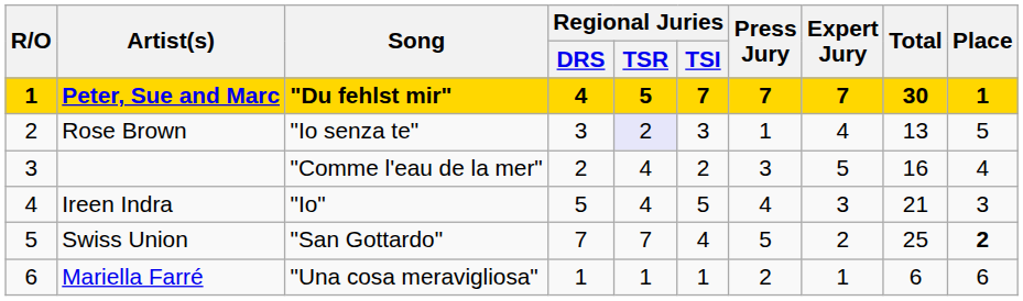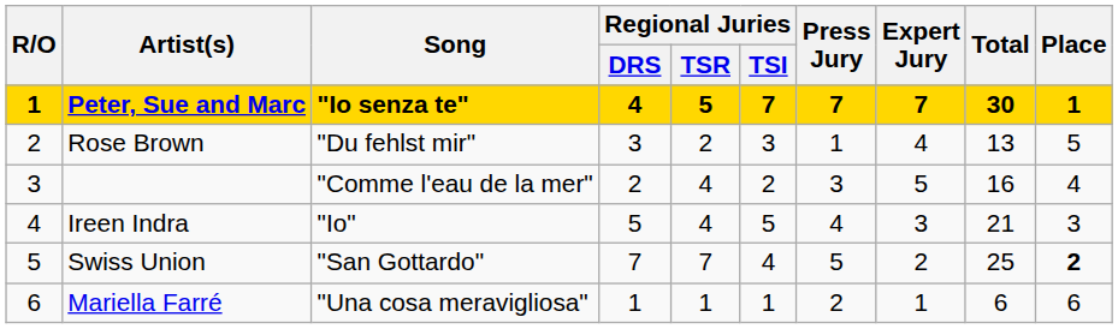Peter, Sue and Marc | Song: "Du fehlst mir" -> "Io senza te"
Rose Brown | Song: "Io senza te" -> "Du fehlst mir"
Rose Brown | Regional Juries / TSR: lavender background -> no background
